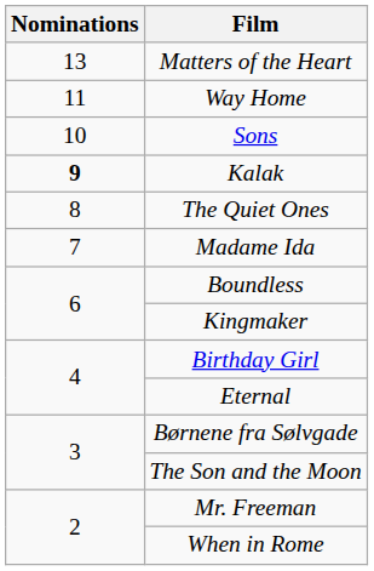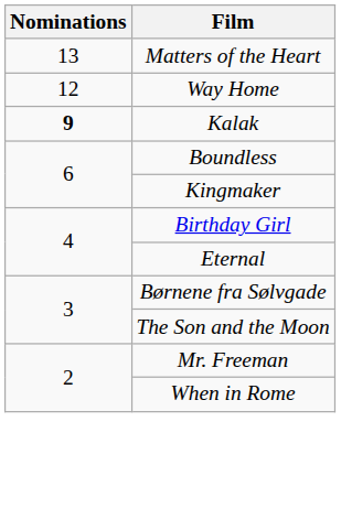Way Home | Nominations: 11 -> 12
- row: 10 | Sons
- row: 8 | The Quiet Ones
- row: 7 | Madame Ida
